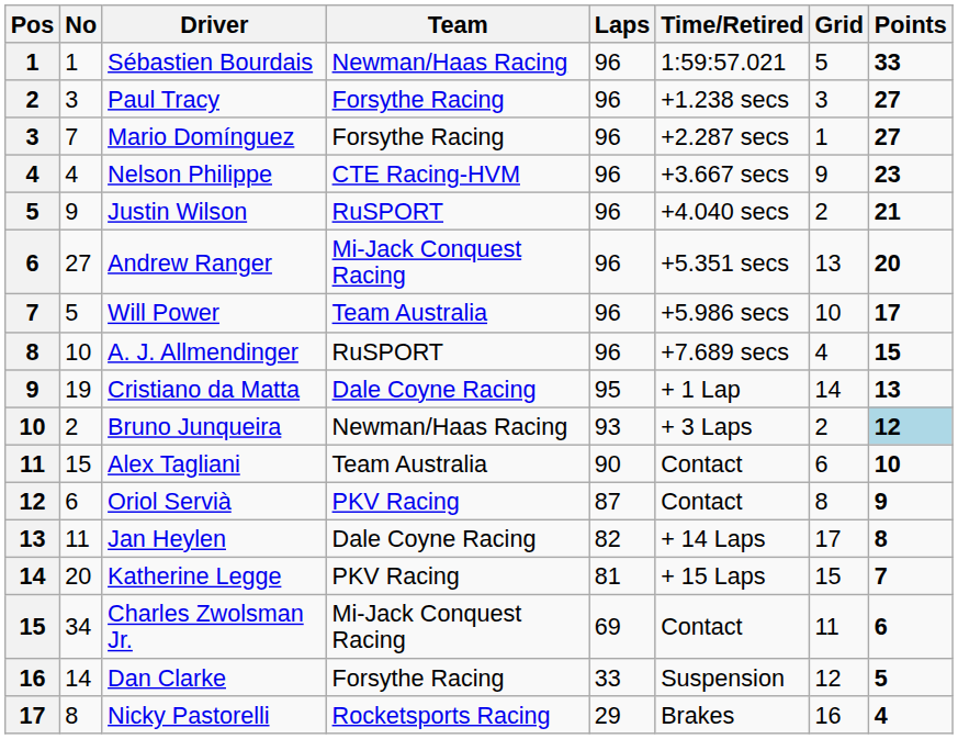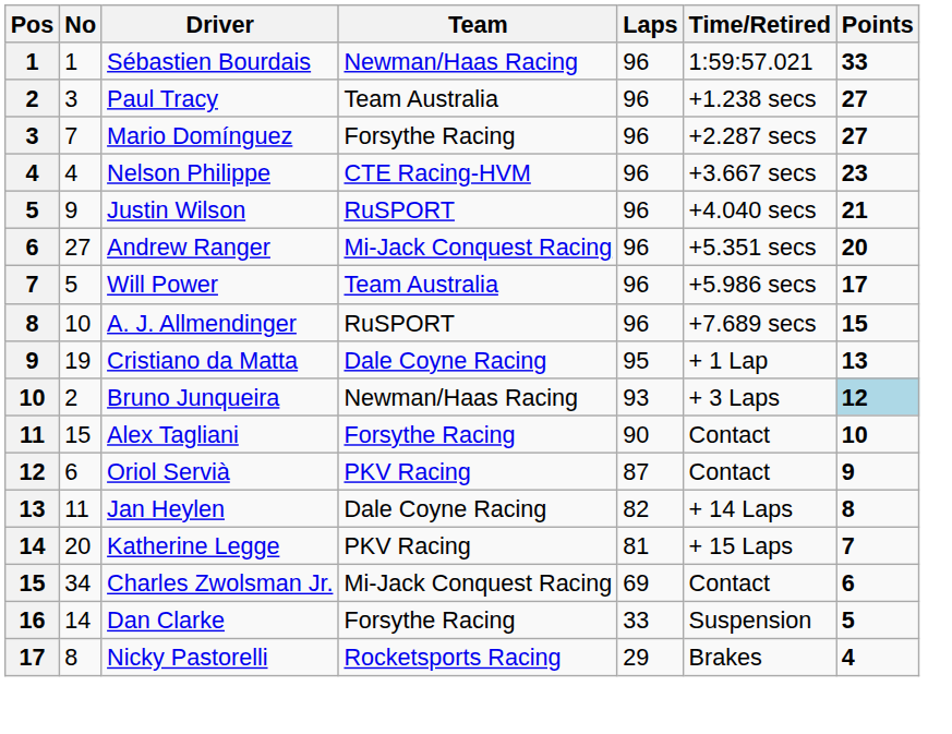- column: Grid | 5 | 3 | 1 | 9 | 2 | 13 | 10 | 4 | 14 | 2 | 6 | 8 | 17 | 15 | 11 | 12 | 16
Paul Tracy | Team: Forsythe Racing -> Team Australia
Alex Tagliani | Team: Team Australia -> Forsythe Racing
